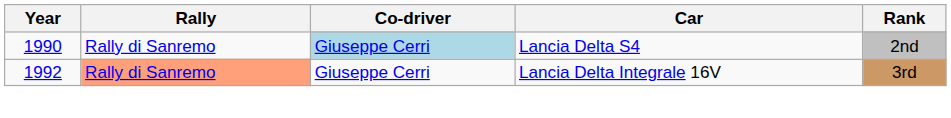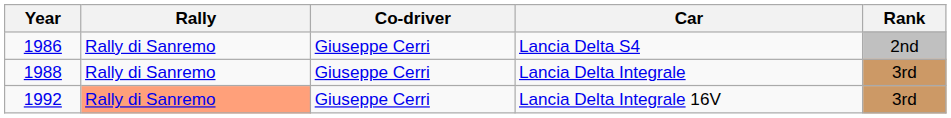Lancia Delta S4 | Year: 1990 -> 1986
Lancia Delta S4 | Co-driver: lightblue background -> no background
+ row: 1988 | Rally di Sanremo | Giuseppe Cerri | Lancia Delta Integrale | 3rd
